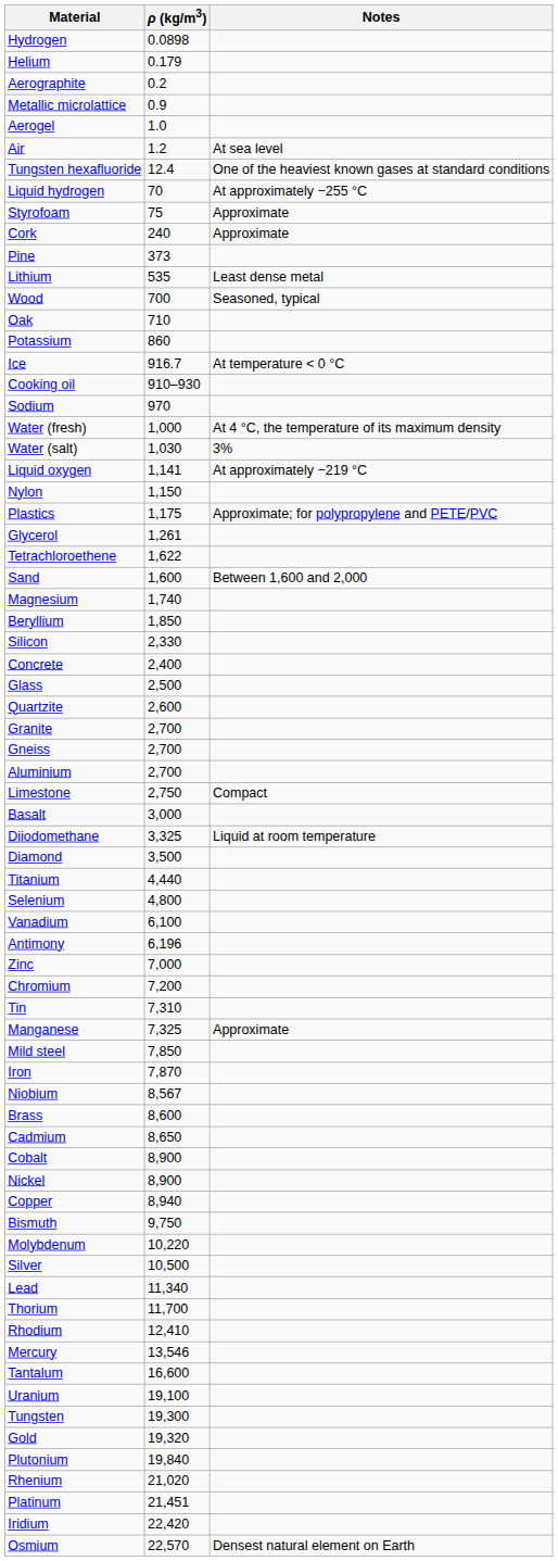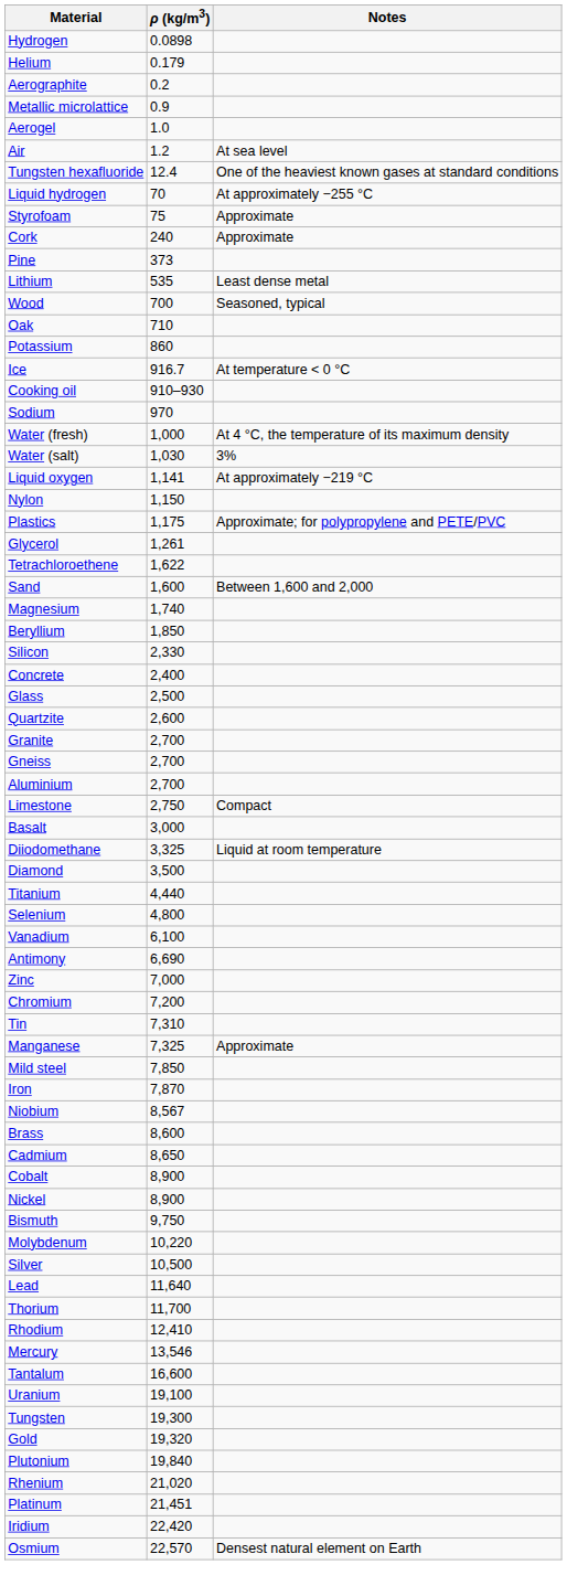Antimony | ρ (kg/m3): 6,196 -> 6,690
- row: Copper | 8,940
Lead | ρ (kg/m3): 11,340 -> 11,640
